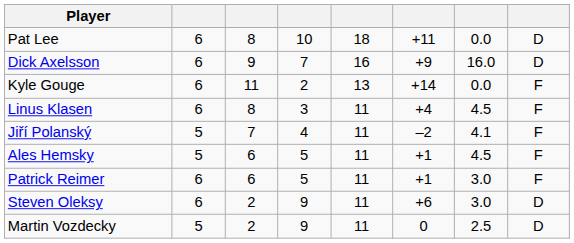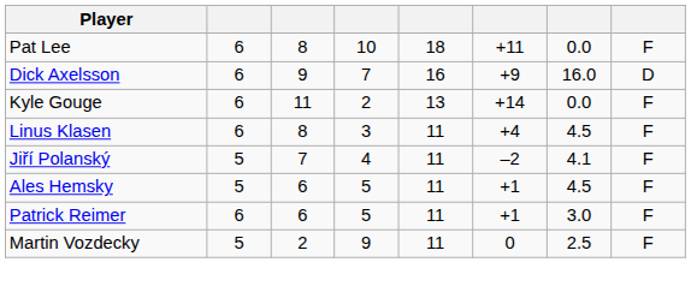Pat Lee | column 8: D -> F
- row: Steven Oleksy | 6 | 2 | 9 | 11 | +6 | 3.0 | D
Martin Vozdecky | column 8: D -> F
